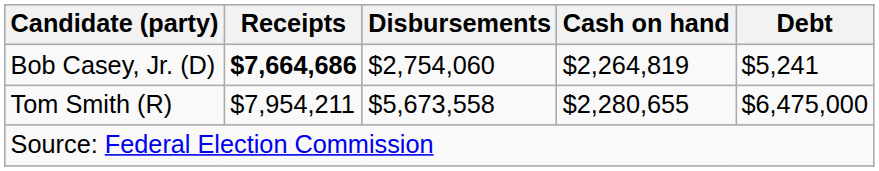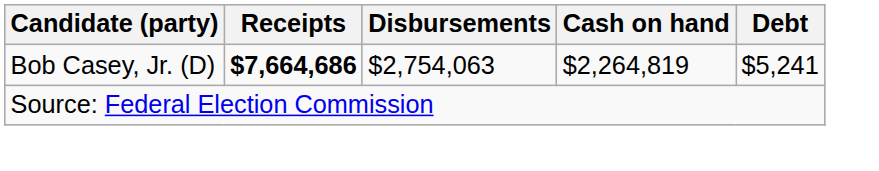Bob Casey, Jr. (D) | Disbursements: $2,754,060 -> $2,754,063
- row: Tom Smith (R) | $7,954,211 | $5,673,558 | $2,280,655 | $6,475,000
